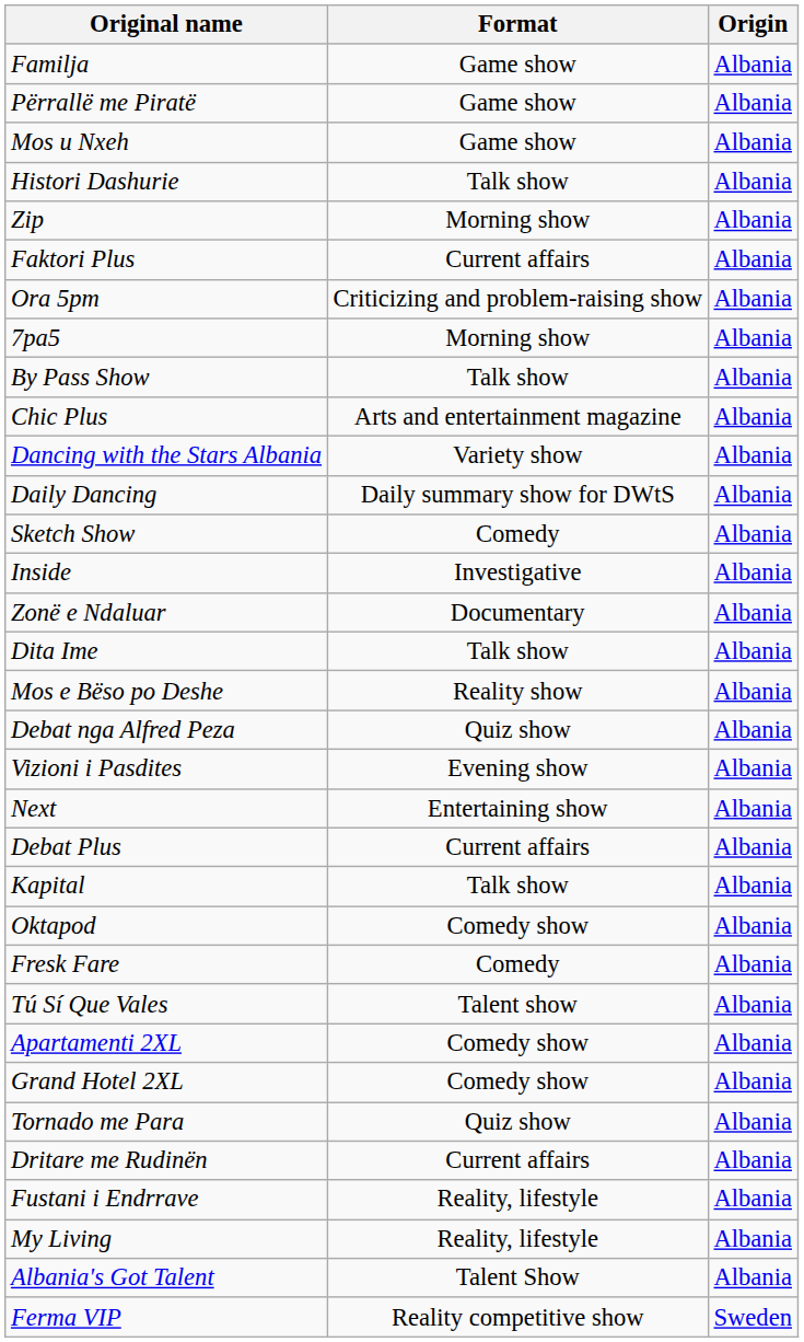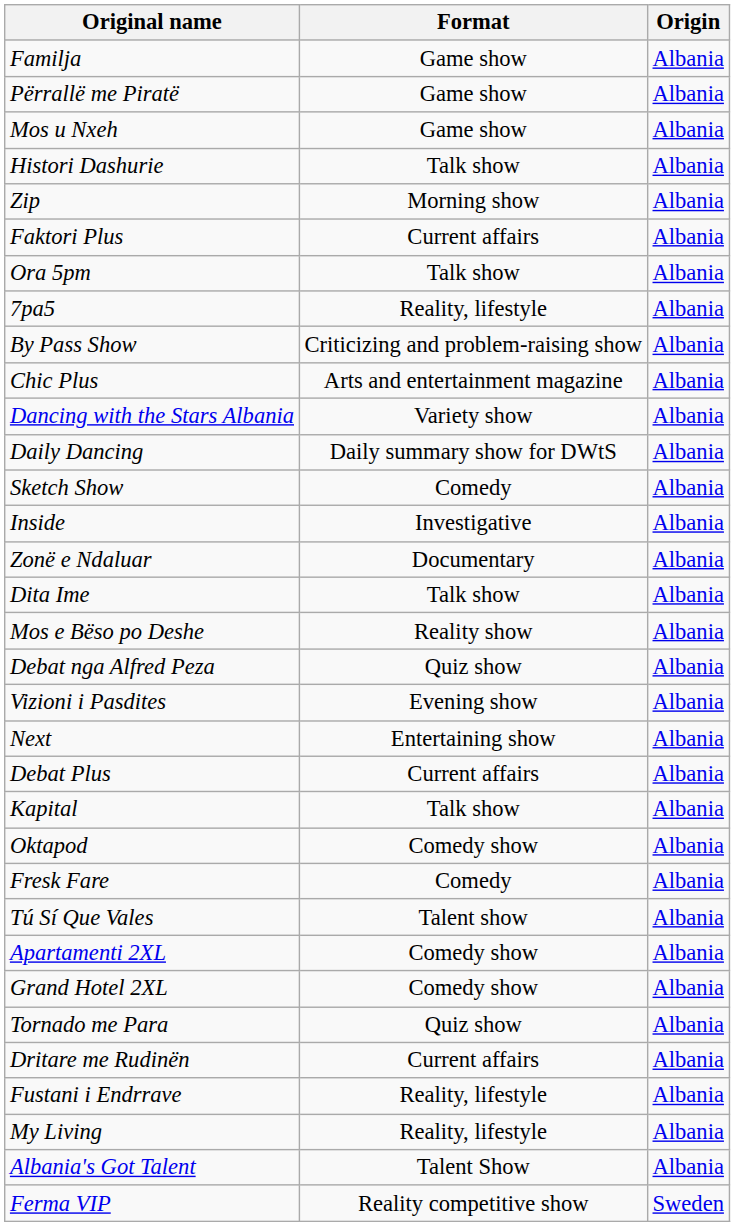Ora 5pm | Format: Criticizing and problem-raising show -> Talk show
7pa5 | Format: Morning show -> Reality, lifestyle
By Pass Show | Format: Talk show -> Criticizing and problem-raising show
